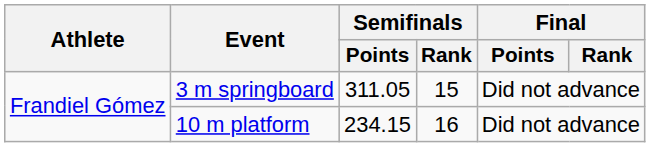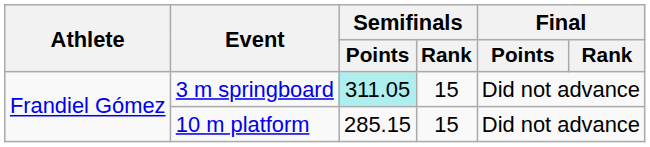3 m springboard | Semifinals / Points: no background -> paleturquoise background
10 m platform | Semifinals / Points: 234.15 -> 285.15
10 m platform | Semifinals / Rank: 16 -> 15
